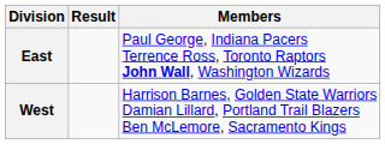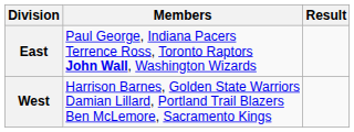columns swapped: Members <-> Result
